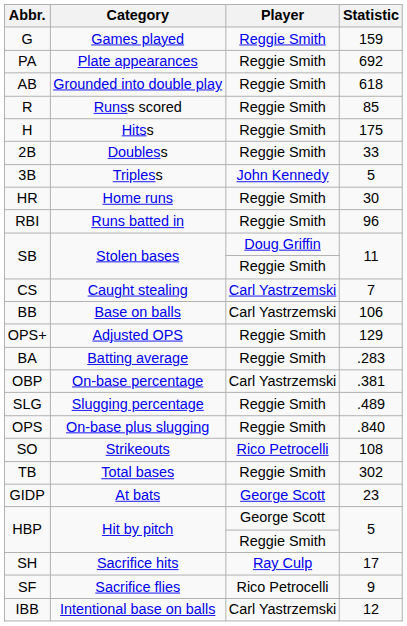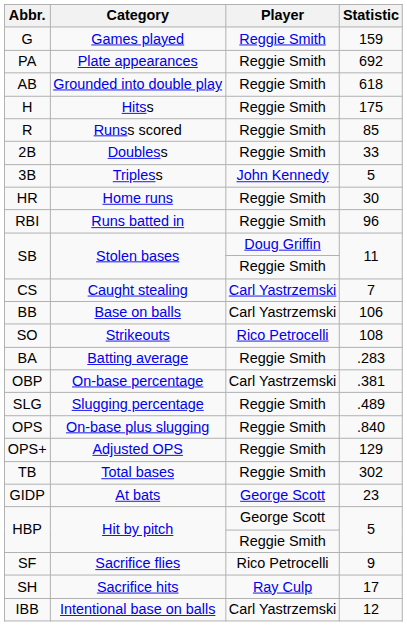rows swapped: R <-> H
rows swapped: SO <-> OPS+
rows swapped: SH <-> SF
